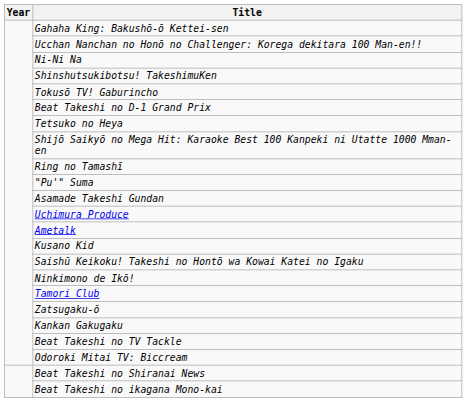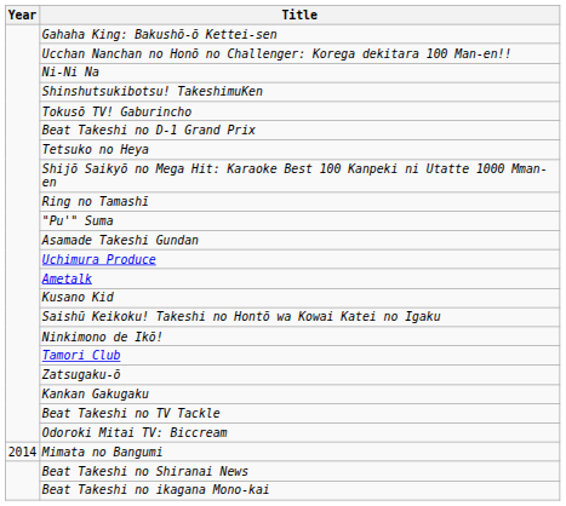+ row: 2014 | Mimata no Bangumi
